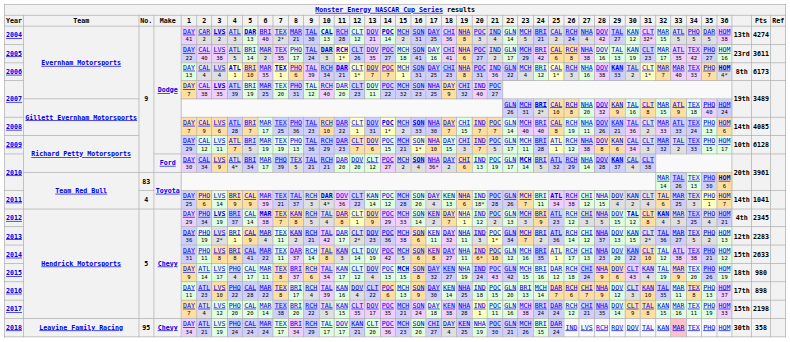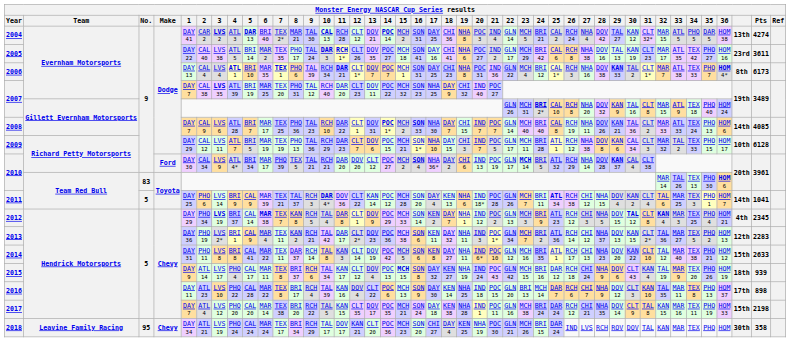2006 | 33: MAR 40 -> ATL 38
2011 | No.: 4 -> 5
2014 | 33: ATL 38 -> MAR 40
2015 | Pts: 980 -> 939
2018 | 33: pink background -> no background
